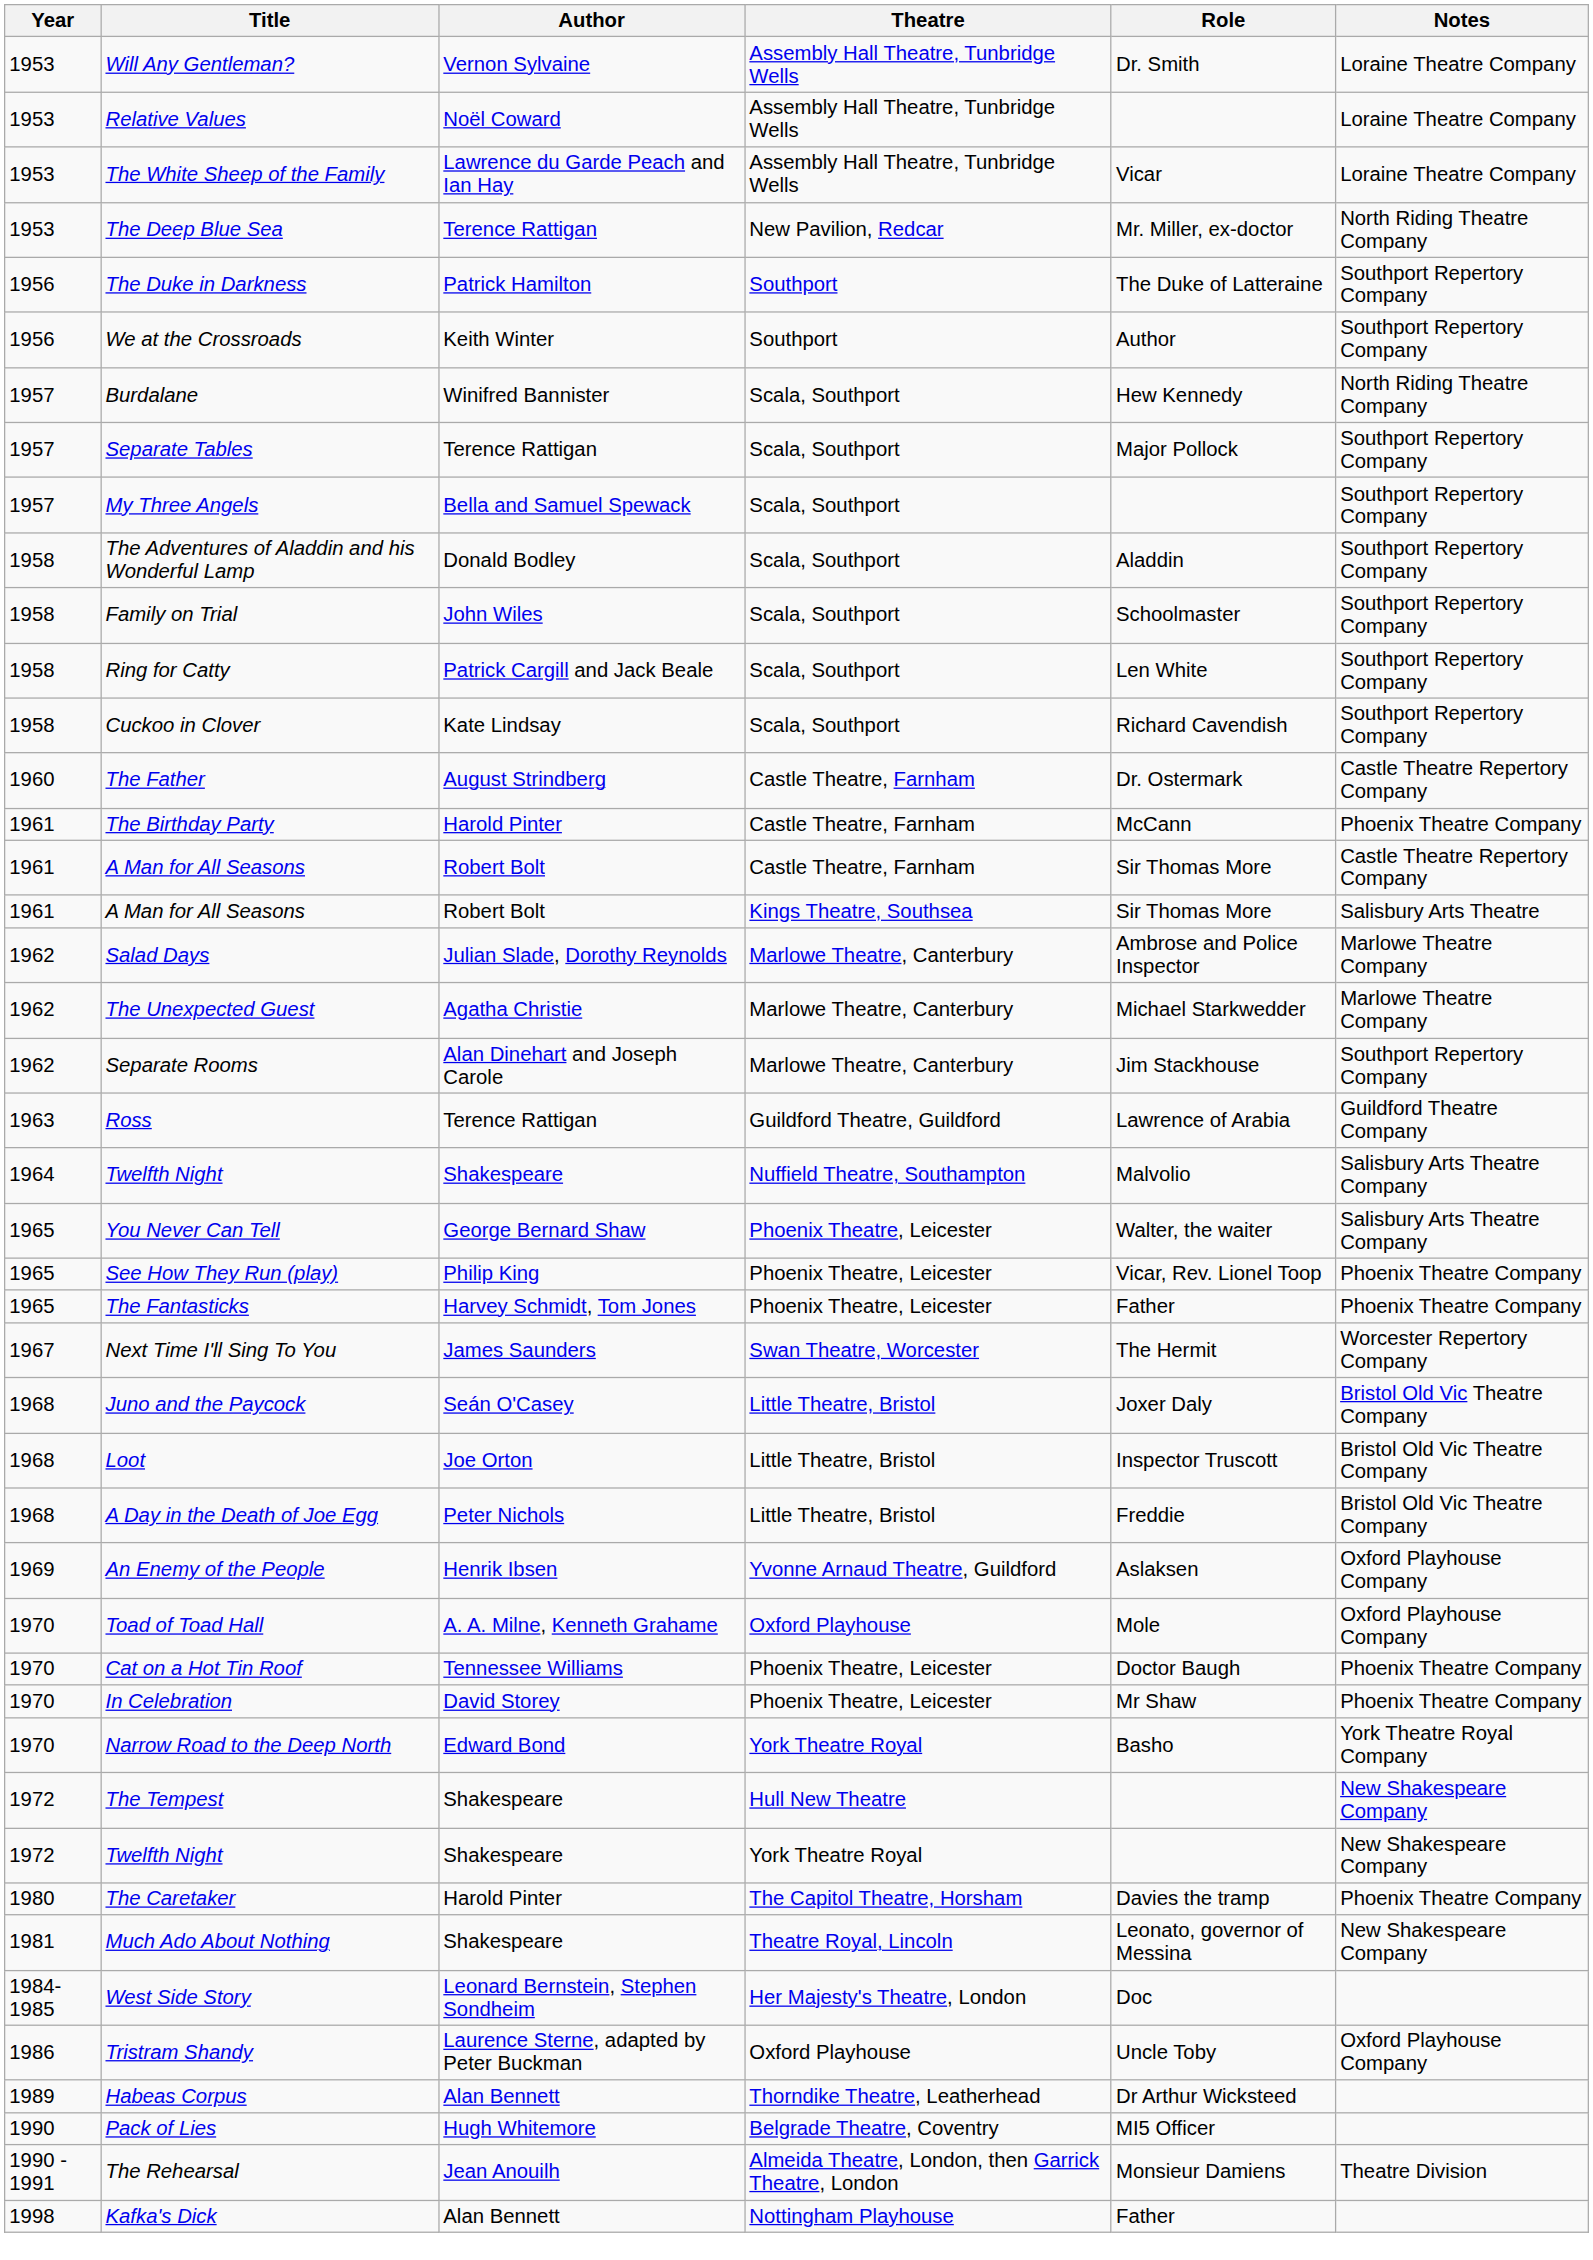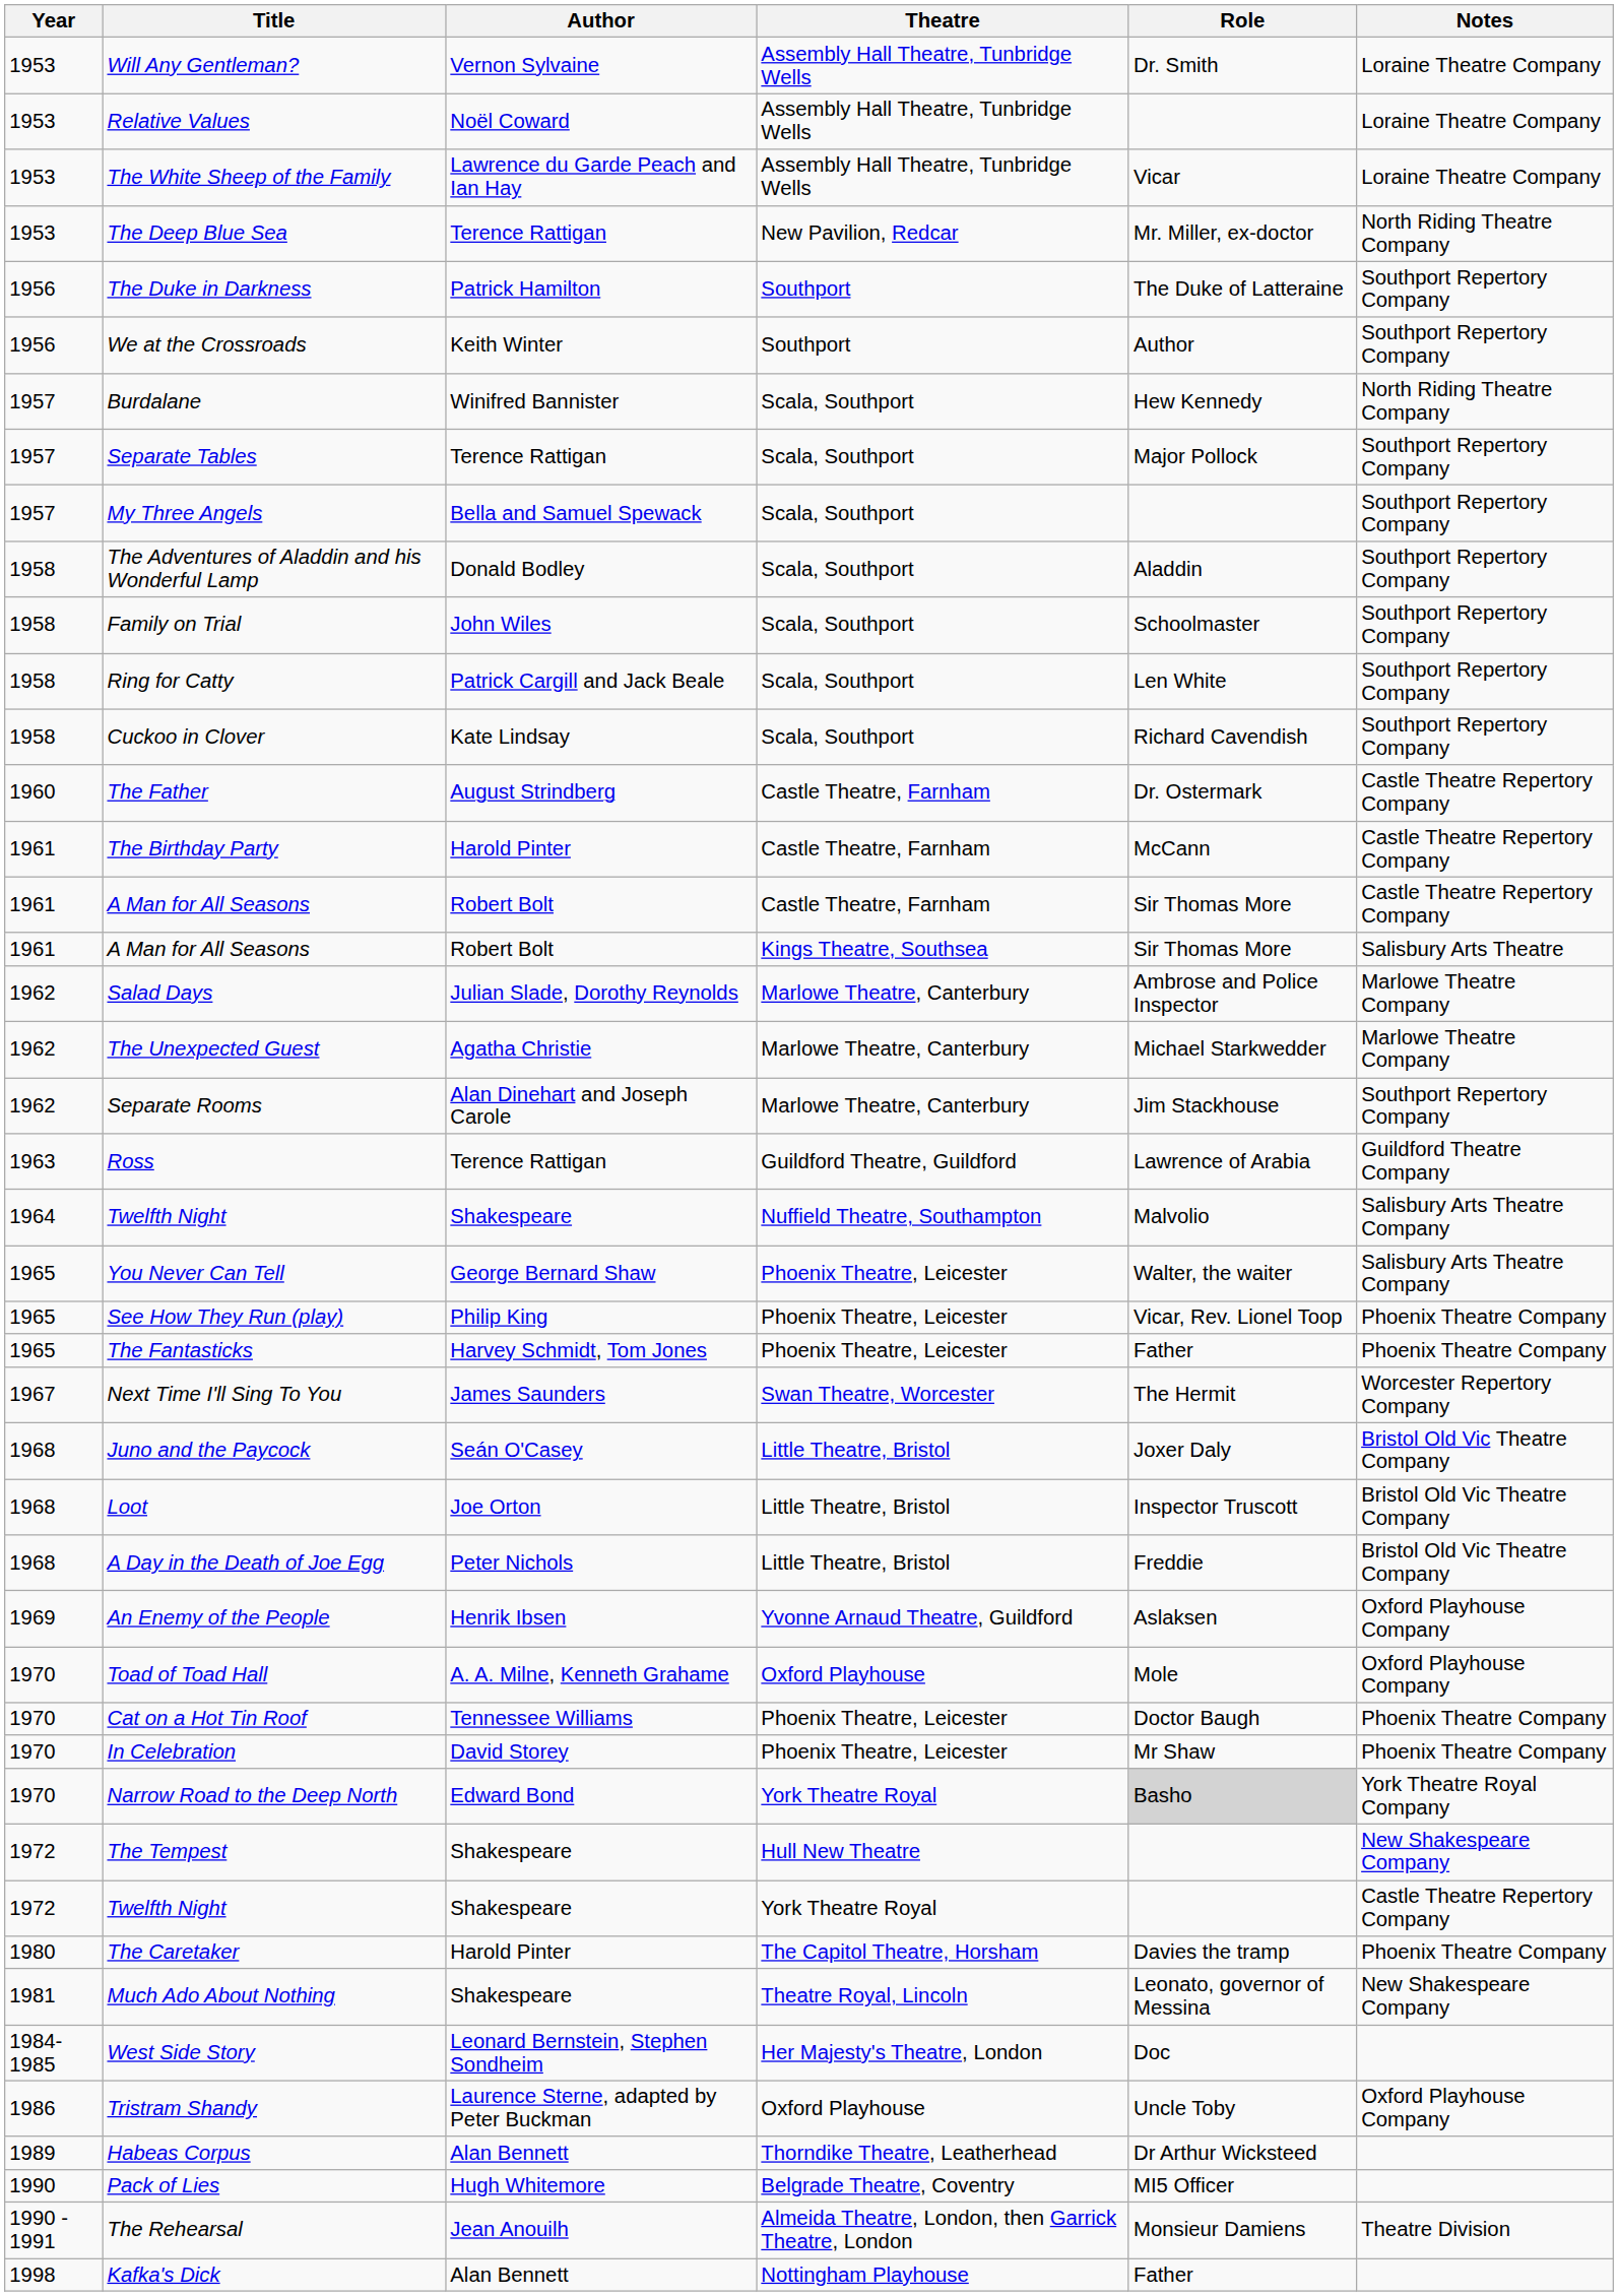The Birthday Party | Notes: Phoenix Theatre Company -> Castle Theatre Repertory Company
Narrow Road to the Deep North | Role: no background -> lightgrey background
Twelfth Night / York Theatre Royal | Notes: New Shakespeare Company -> Castle Theatre Repertory Company
